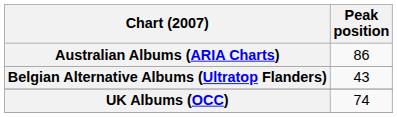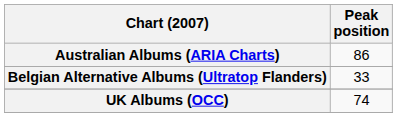Belgian Alternative Albums (Ultratop Flanders) | Peak position: 43 -> 33
